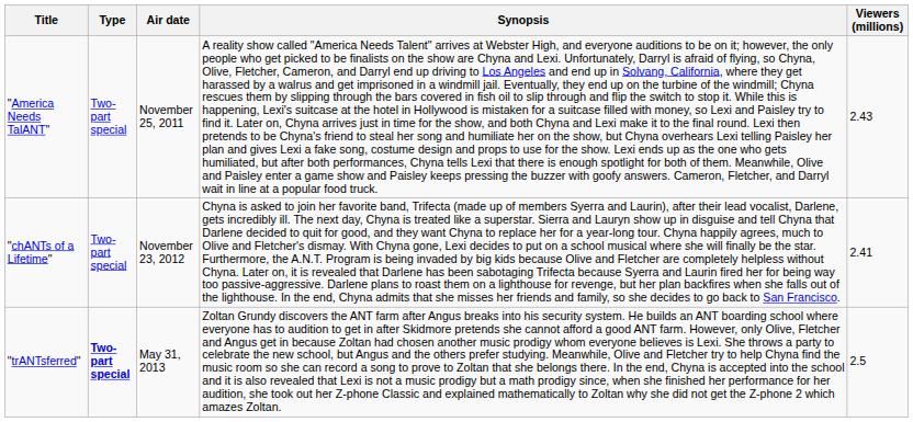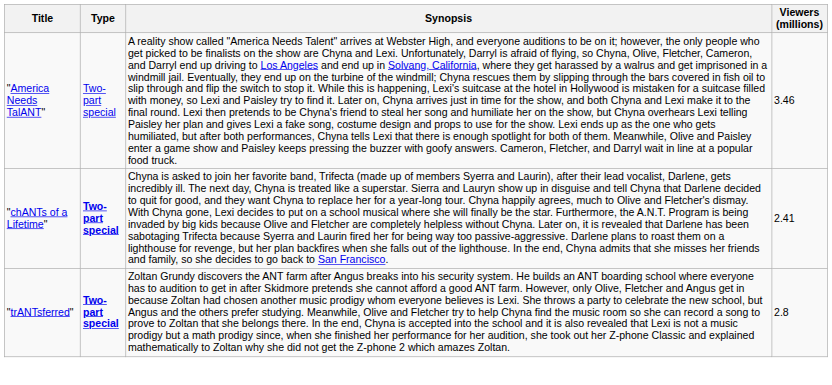- column: Air date | November 25, 2011 | November 23, 2012 | May 31, 2013
"America Needs TalANT" | Viewers (millions): 2.43 -> 3.46
"chANTs of a Lifetime" | Type: normal -> bold
"trANTsferred" | Viewers (millions): 2.5 -> 2.8
